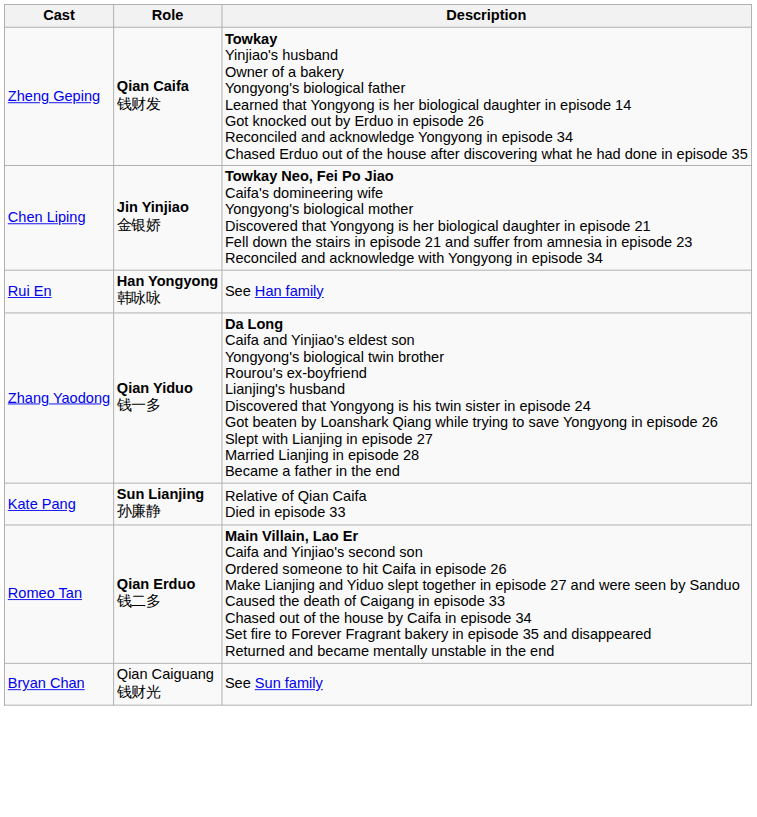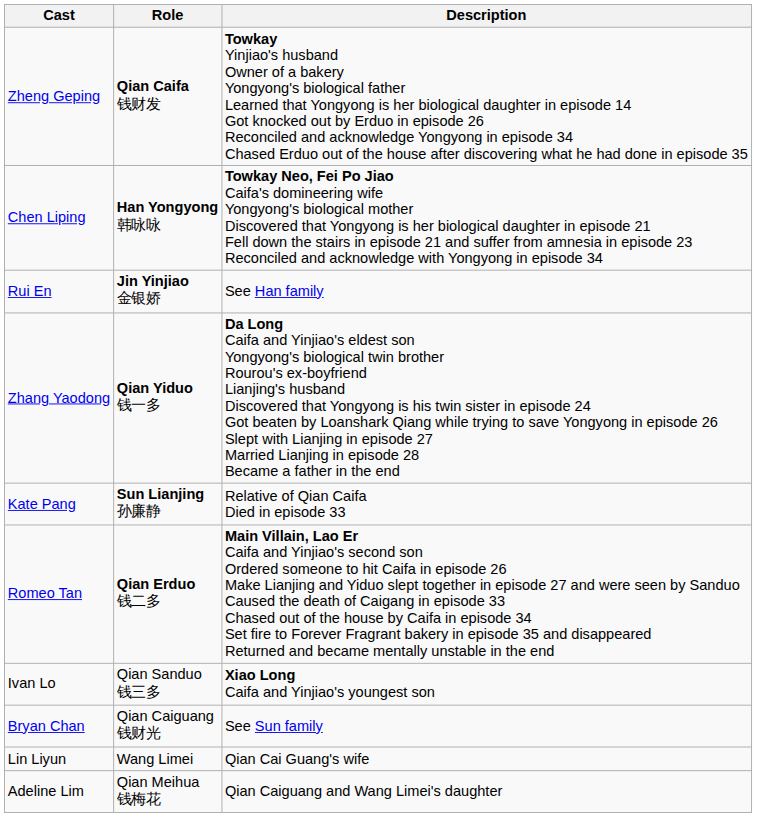Chen Liping | Role: Jin Yinjiao 金银娇 -> Han Yongyong 韩咏咏
Rui En | Role: Han Yongyong 韩咏咏 -> Jin Yinjiao 金银娇
+ row: Ivan Lo | Qian Sanduo 钱三多 | Xiao Long Caifa and Yinjiao's youngest son
+ row: Lin Liyun | Wang Limei | Qian Cai Guang's wife
+ row: Adeline Lim | Qian Meihua 钱梅花 | Qian Caiguang and Wang Limei's daughter
